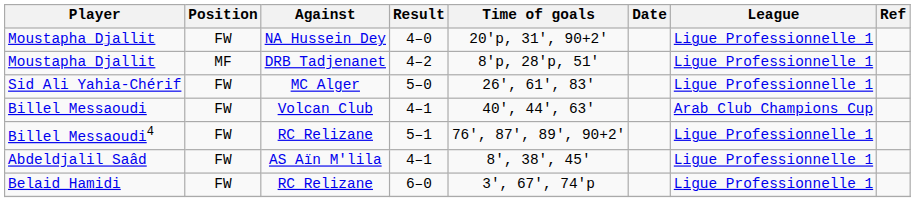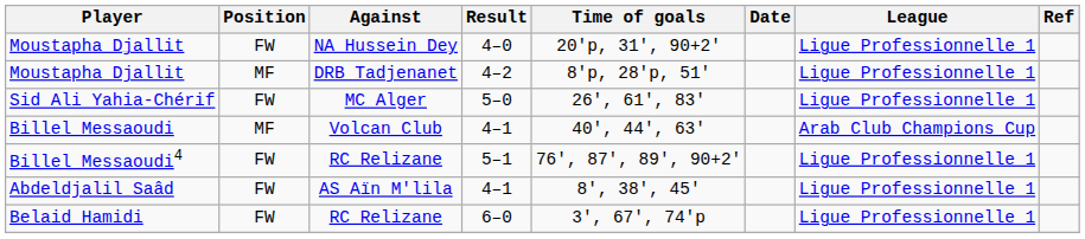Billel Messaoudi | Position: FW -> MF
